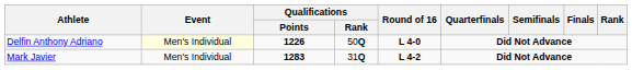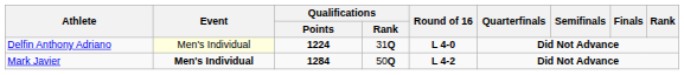Delfin Anthony Adriano | Qualifications / Points: 1226 -> 1224
Delfin Anthony Adriano | Qualifications / Rank: 50Q -> 31Q
Mark Javier | Event: normal -> bold
Mark Javier | Qualifications / Points: 1283 -> 1284
Mark Javier | Qualifications / Rank: 31Q -> 50Q
